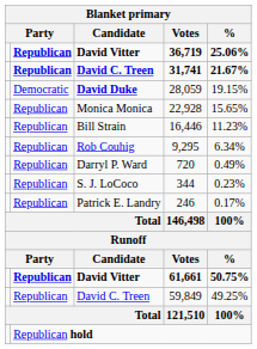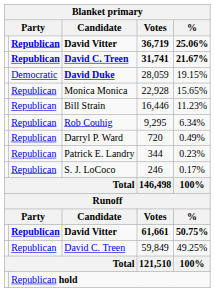344 | Blanket primary / Candidate: S. J. LoCoco -> Patrick E. Landry
246 | Blanket primary / Candidate: Patrick E. Landry -> S. J. LoCoco
